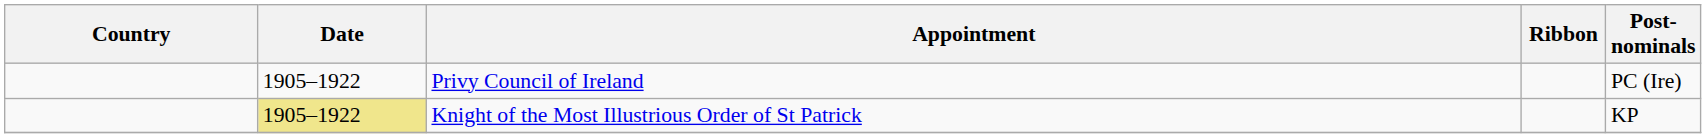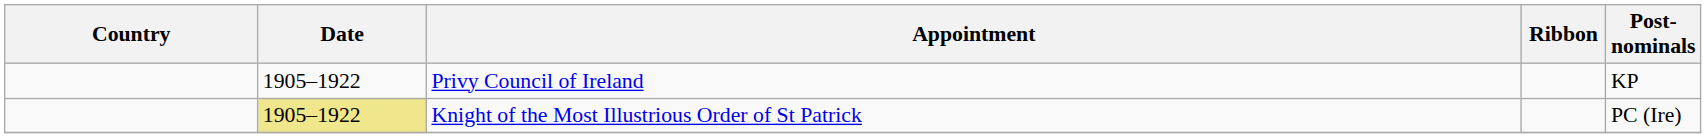Privy Council of Ireland | Post-nominals: PC (Ire) -> KP
Knight of the Most Illustrious Order of St Patrick | Post-nominals: KP -> PC (Ire)
